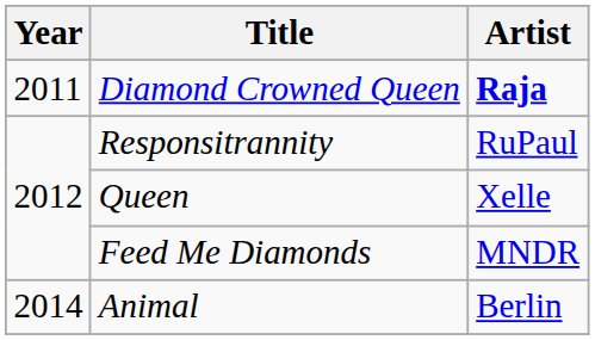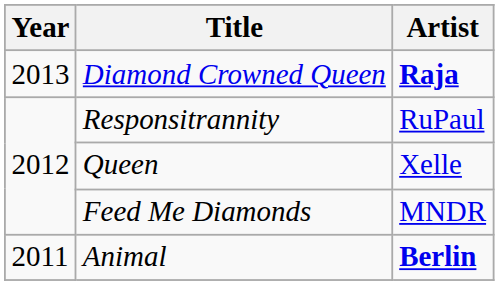Diamond Crowned Queen | Year: 2011 -> 2013
Animal | Year: 2014 -> 2011
Animal | Artist: normal -> bold
